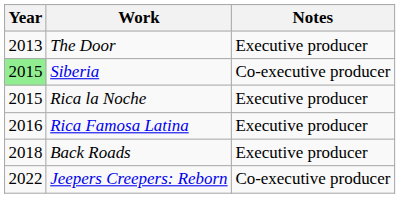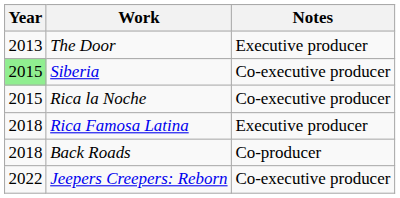Rica la Noche | Notes: Executive producer -> Co-executive producer
Rica Famosa Latina | Year: 2016 -> 2018
Back Roads | Notes: Executive producer -> Co-producer
